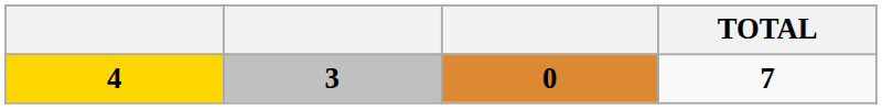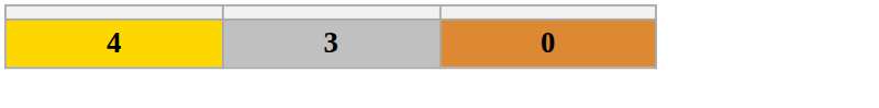- column: TOTAL | 7
